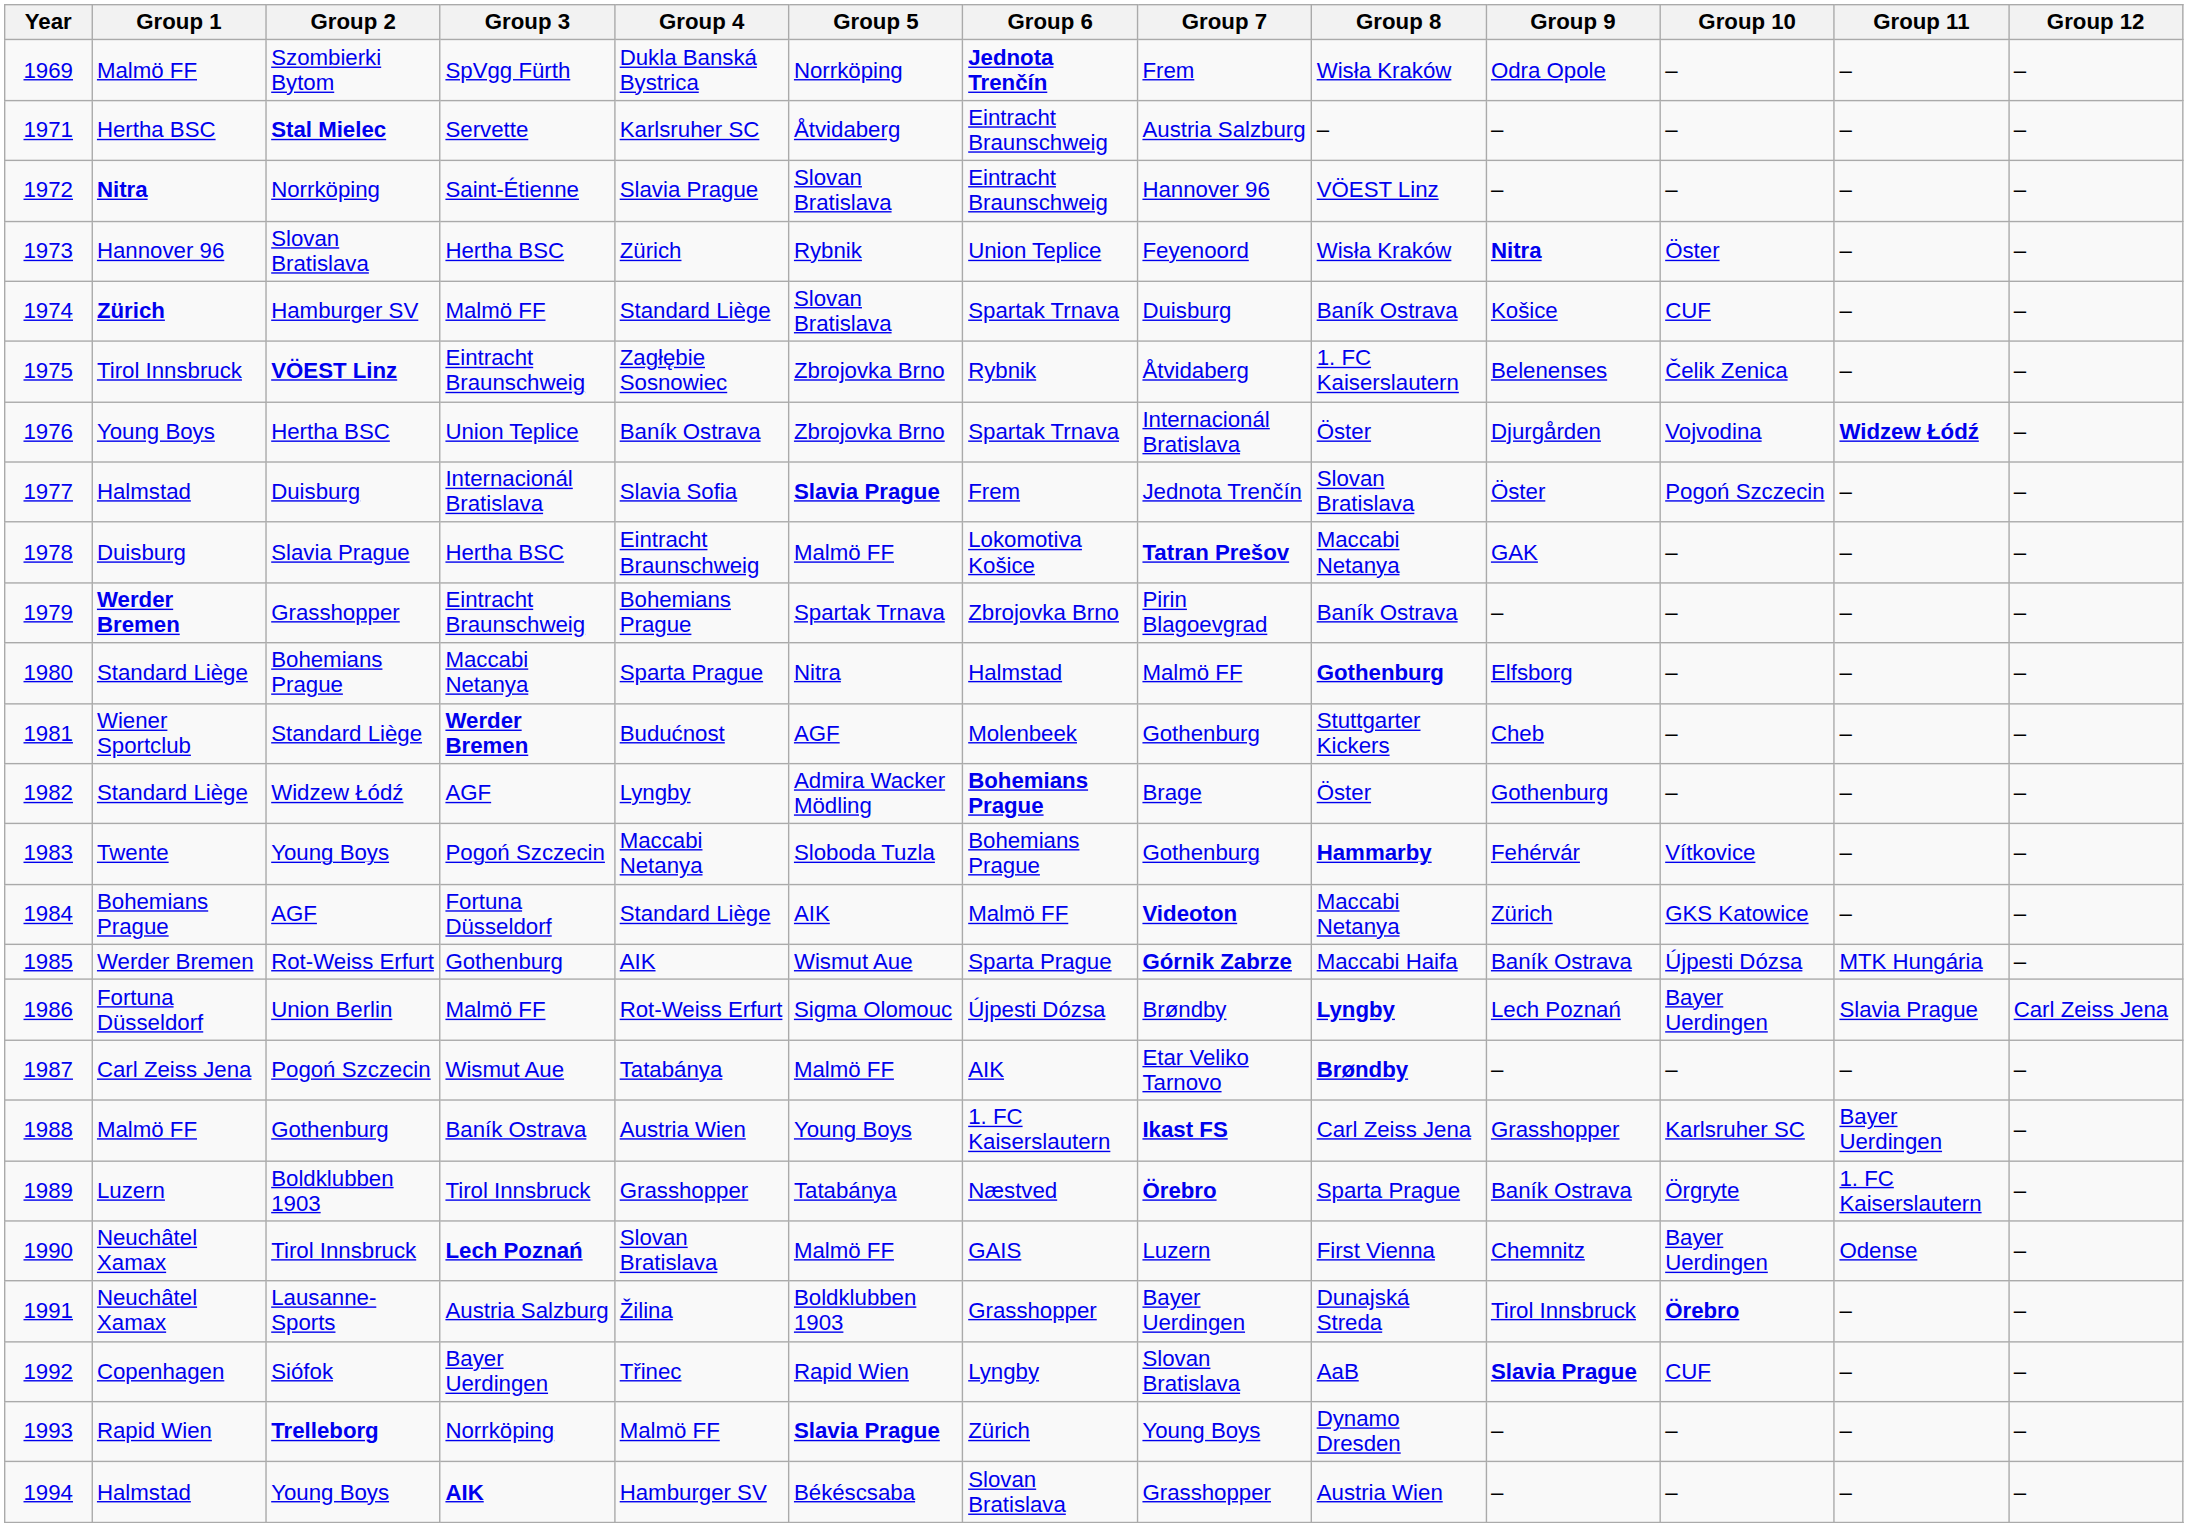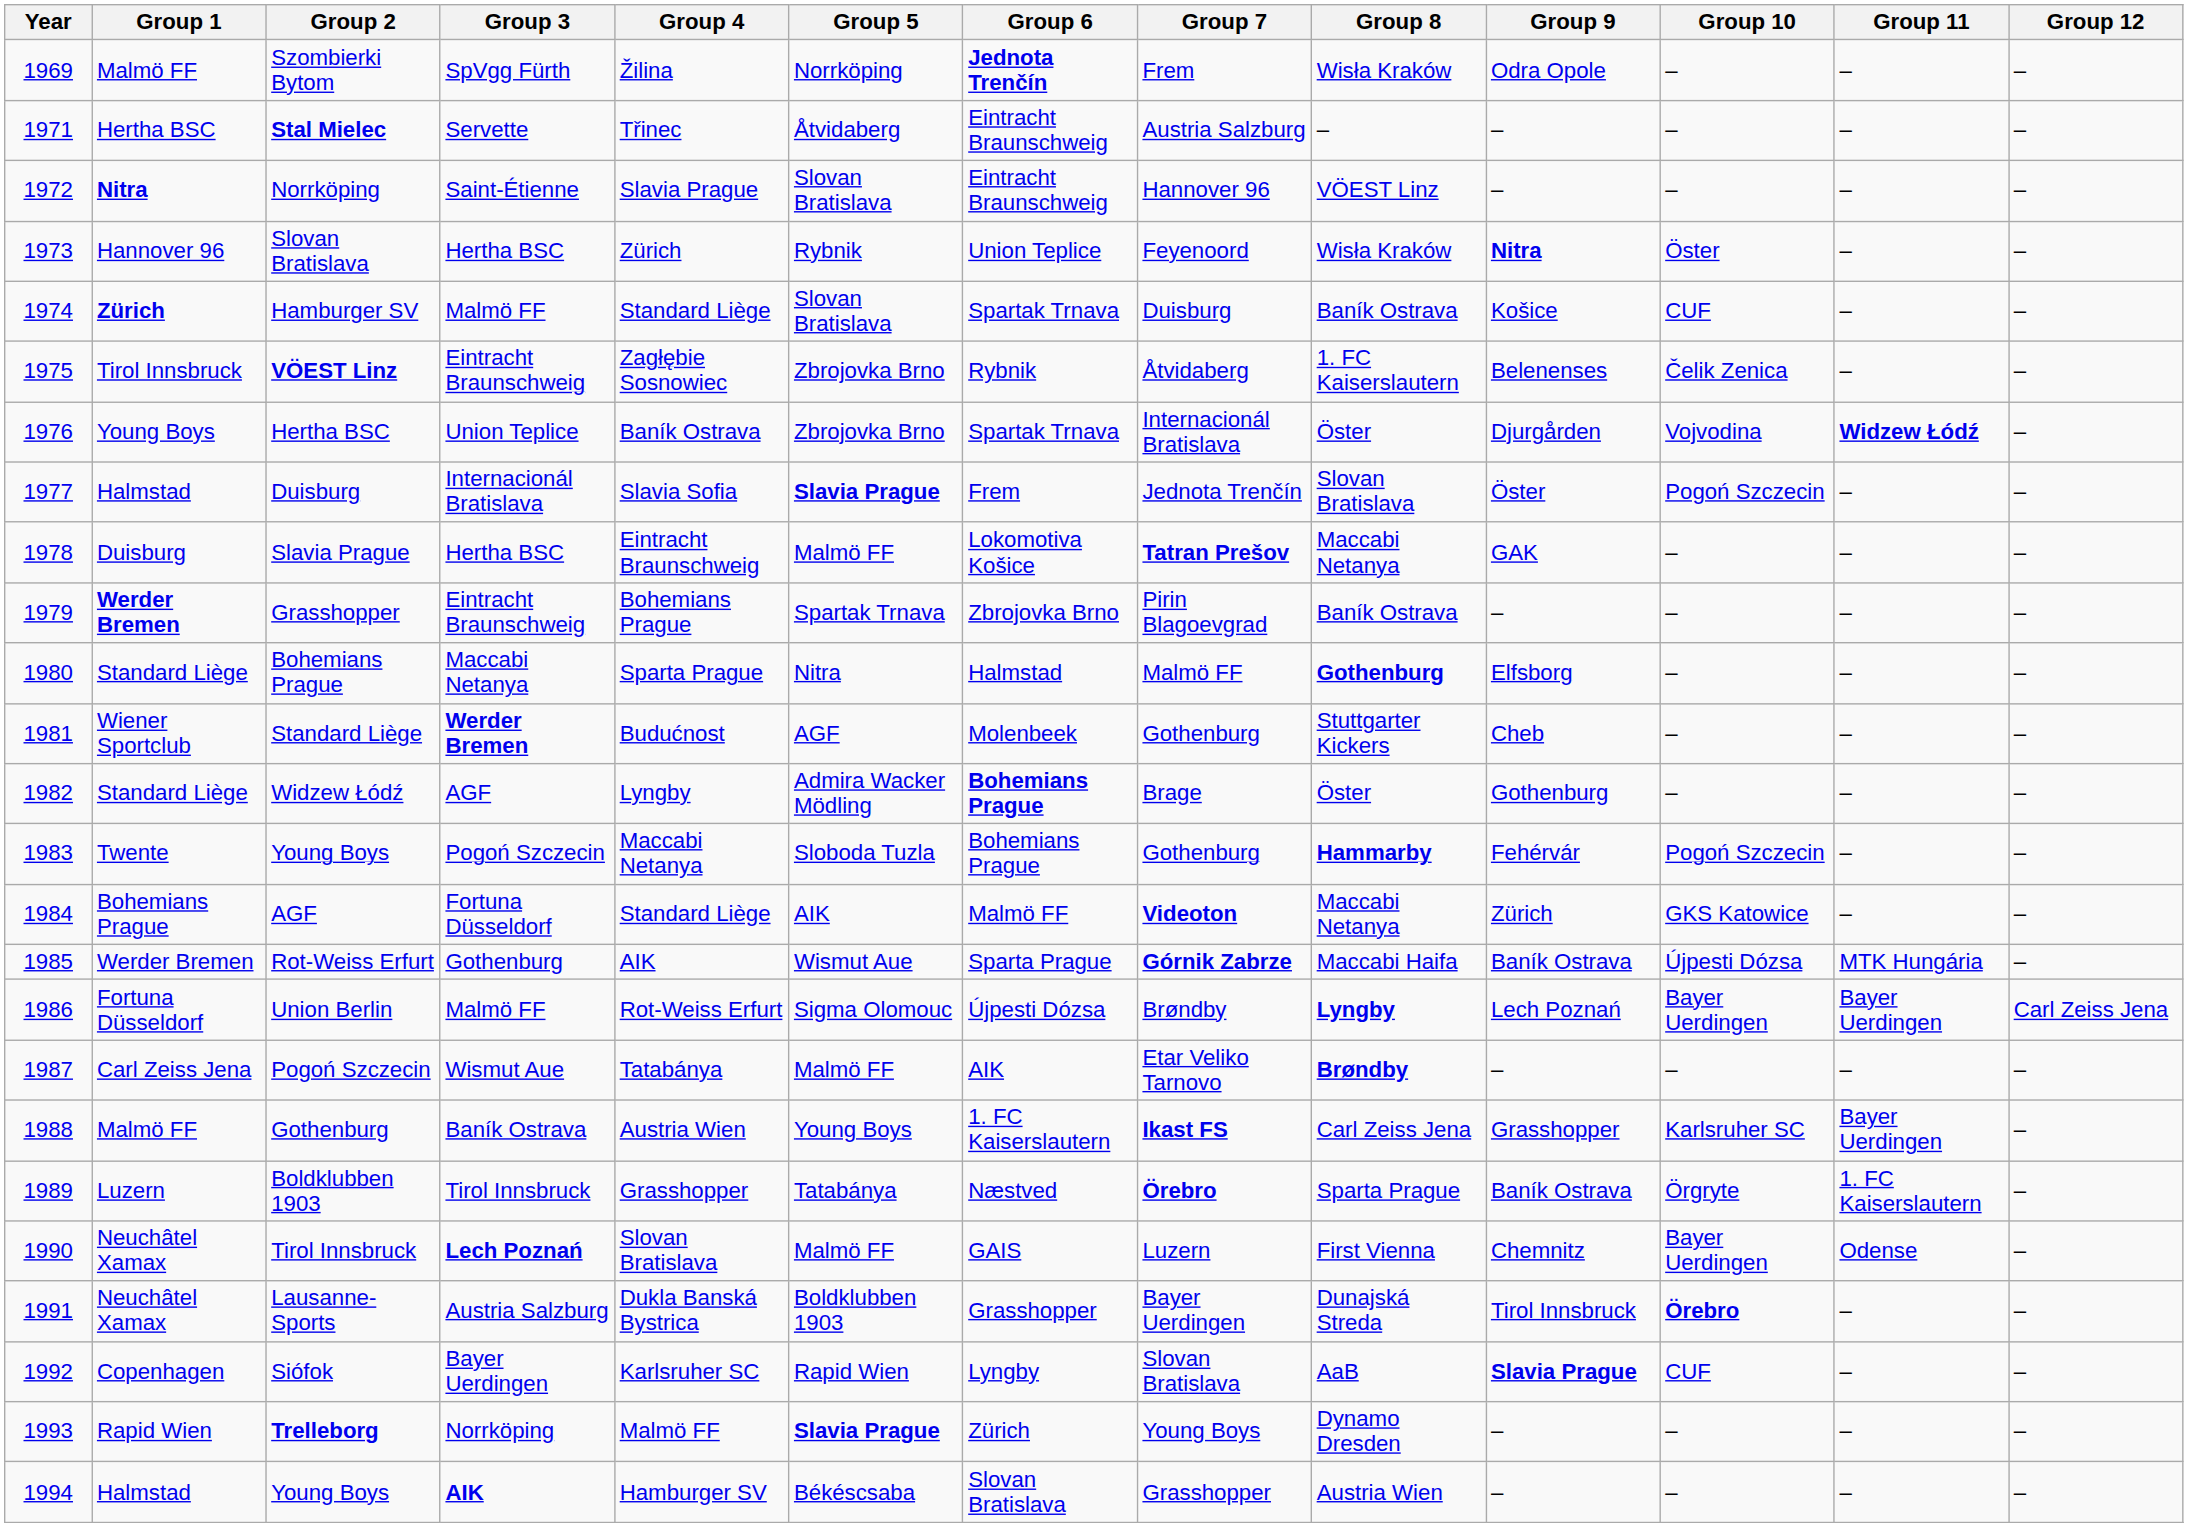Szombierki Bytom | Group 4: Dukla Banská Bystrica -> Žilina
Stal Mielec | Group 4: Karlsruher SC -> Třinec
1983 / Young Boys | Group 10: Vítkovice -> Pogoń Szczecin
Union Berlin | Group 11: Slavia Prague -> Bayer Uerdingen
Lausanne-Sports | Group 4: Žilina -> Dukla Banská Bystrica
Siófok | Group 4: Třinec -> Karlsruher SC
